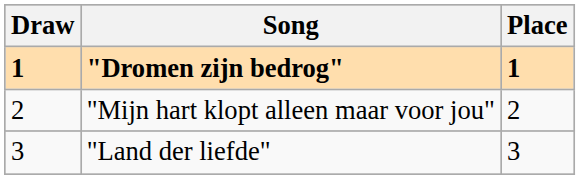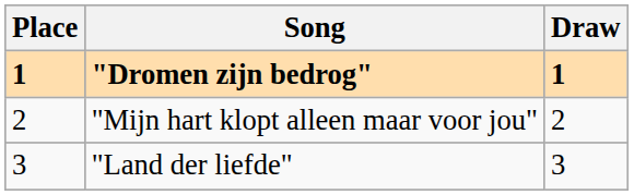columns swapped: Draw <-> Place
